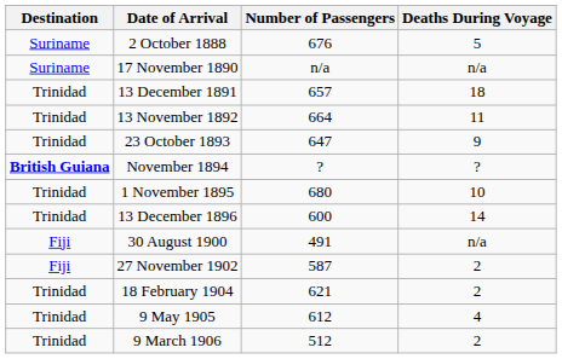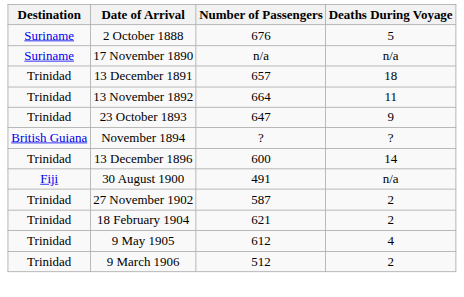November 1894 | Destination: bold -> normal
- row: Trinidad | 1 November 1895 | 680 | 10
27 November 1902 | Destination: Fiji -> Trinidad
